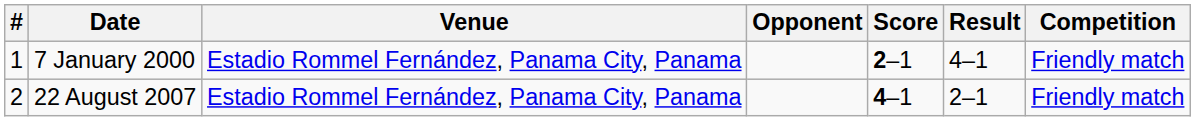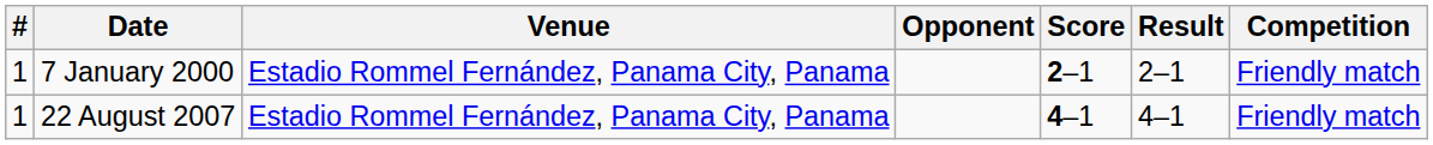7 January 2000 | Result: 4–1 -> 2–1
22 August 2007 | #: 2 -> 1
22 August 2007 | Result: 2–1 -> 4–1
